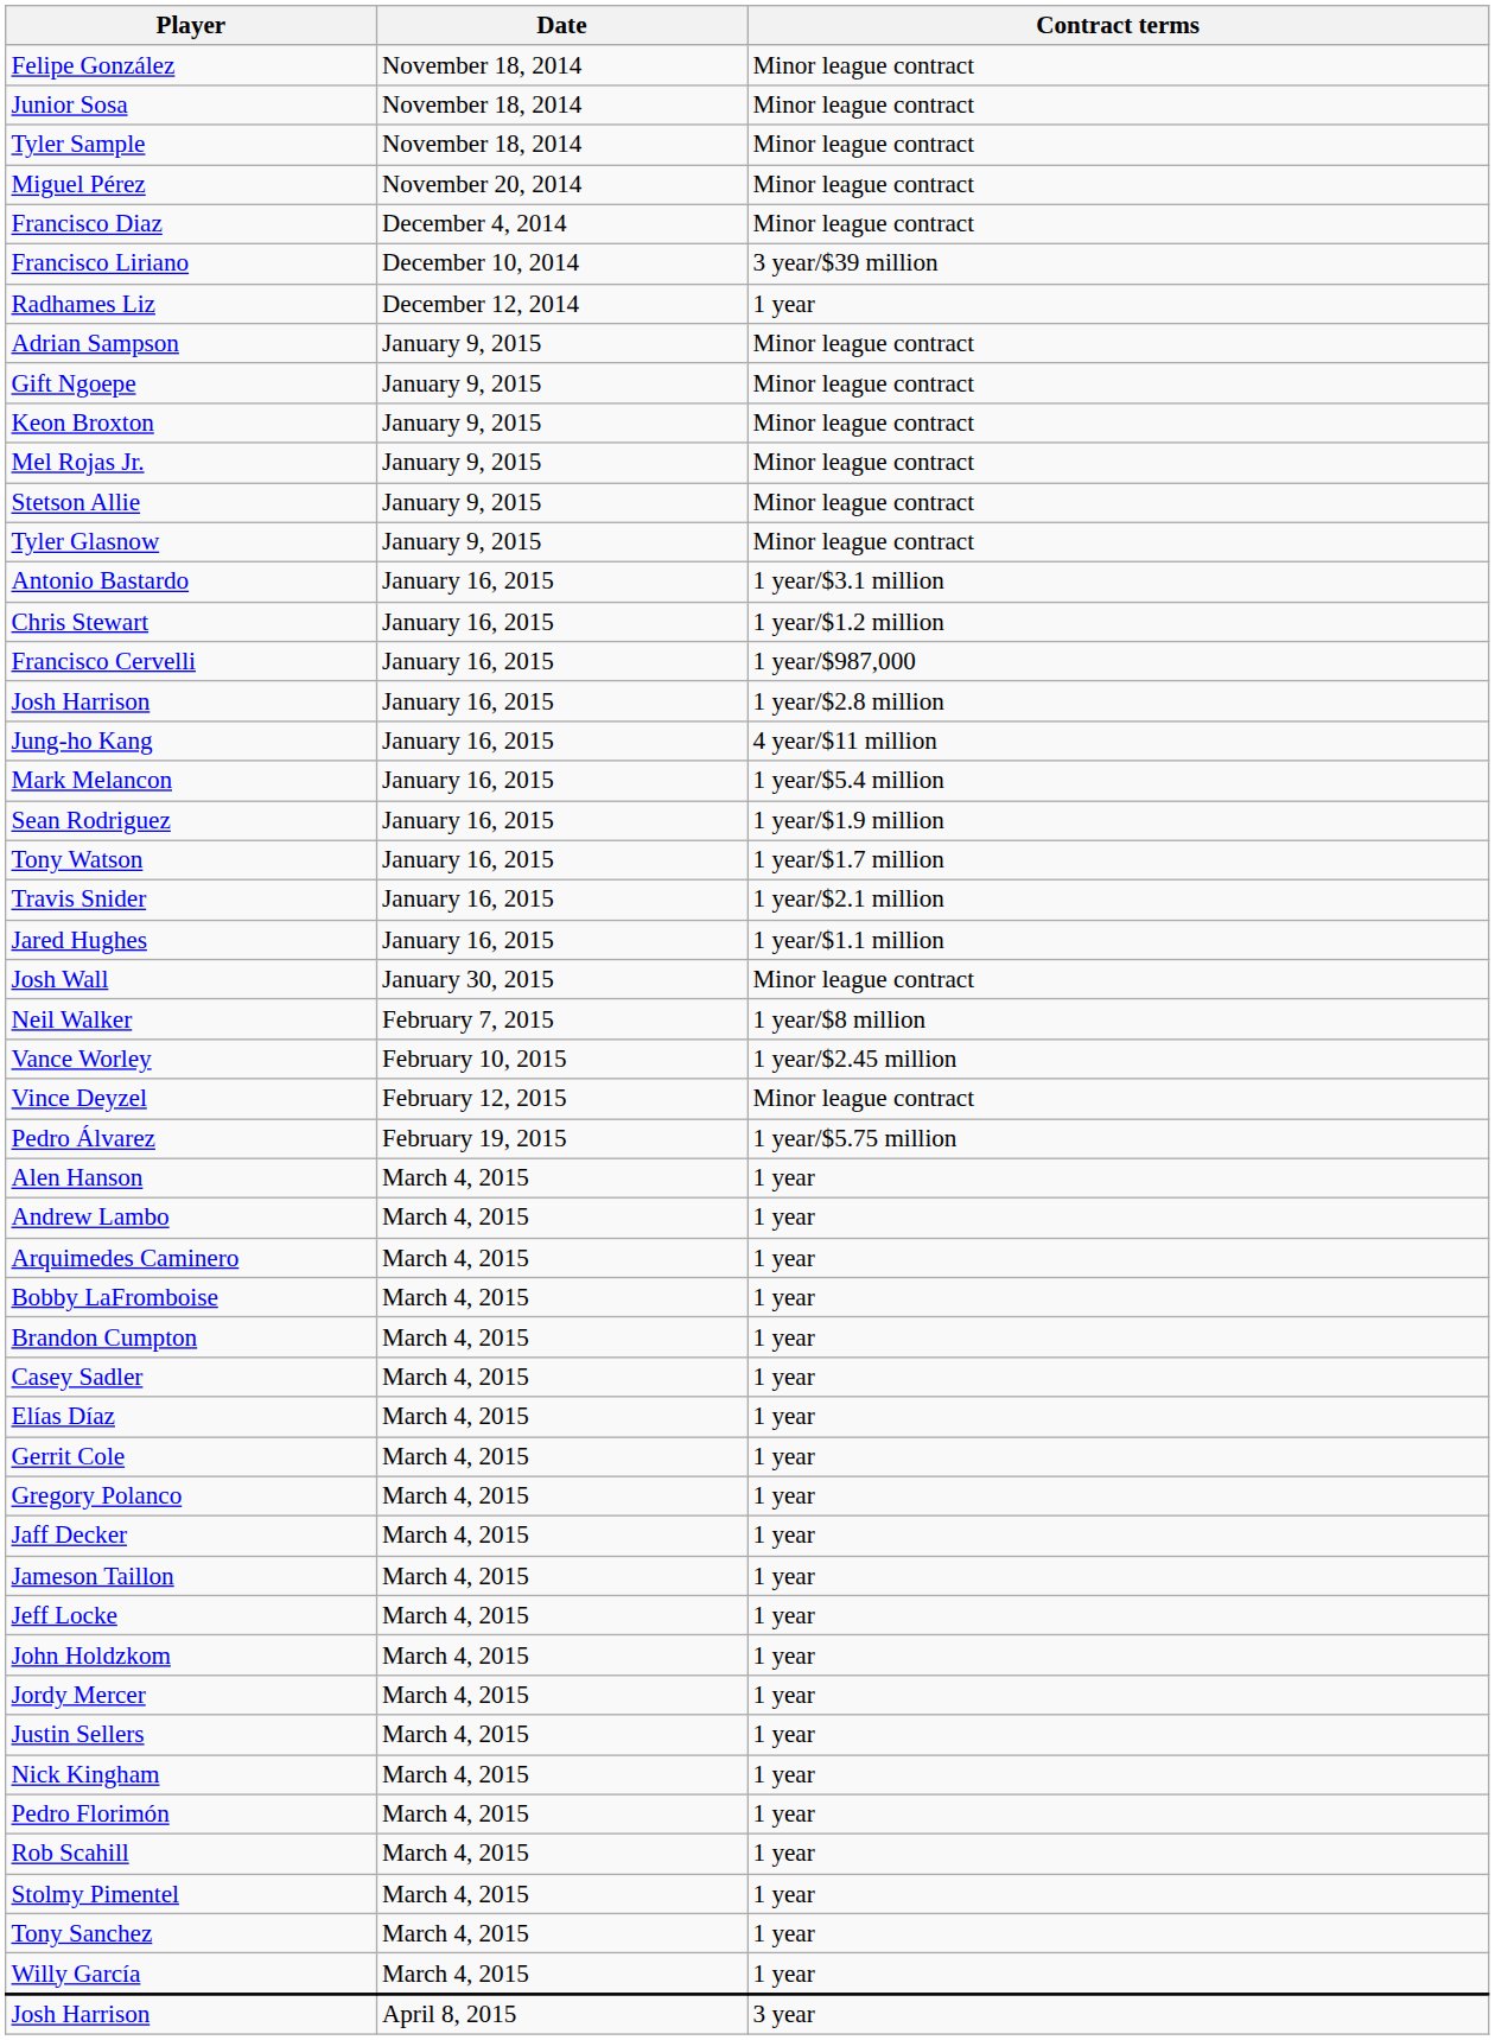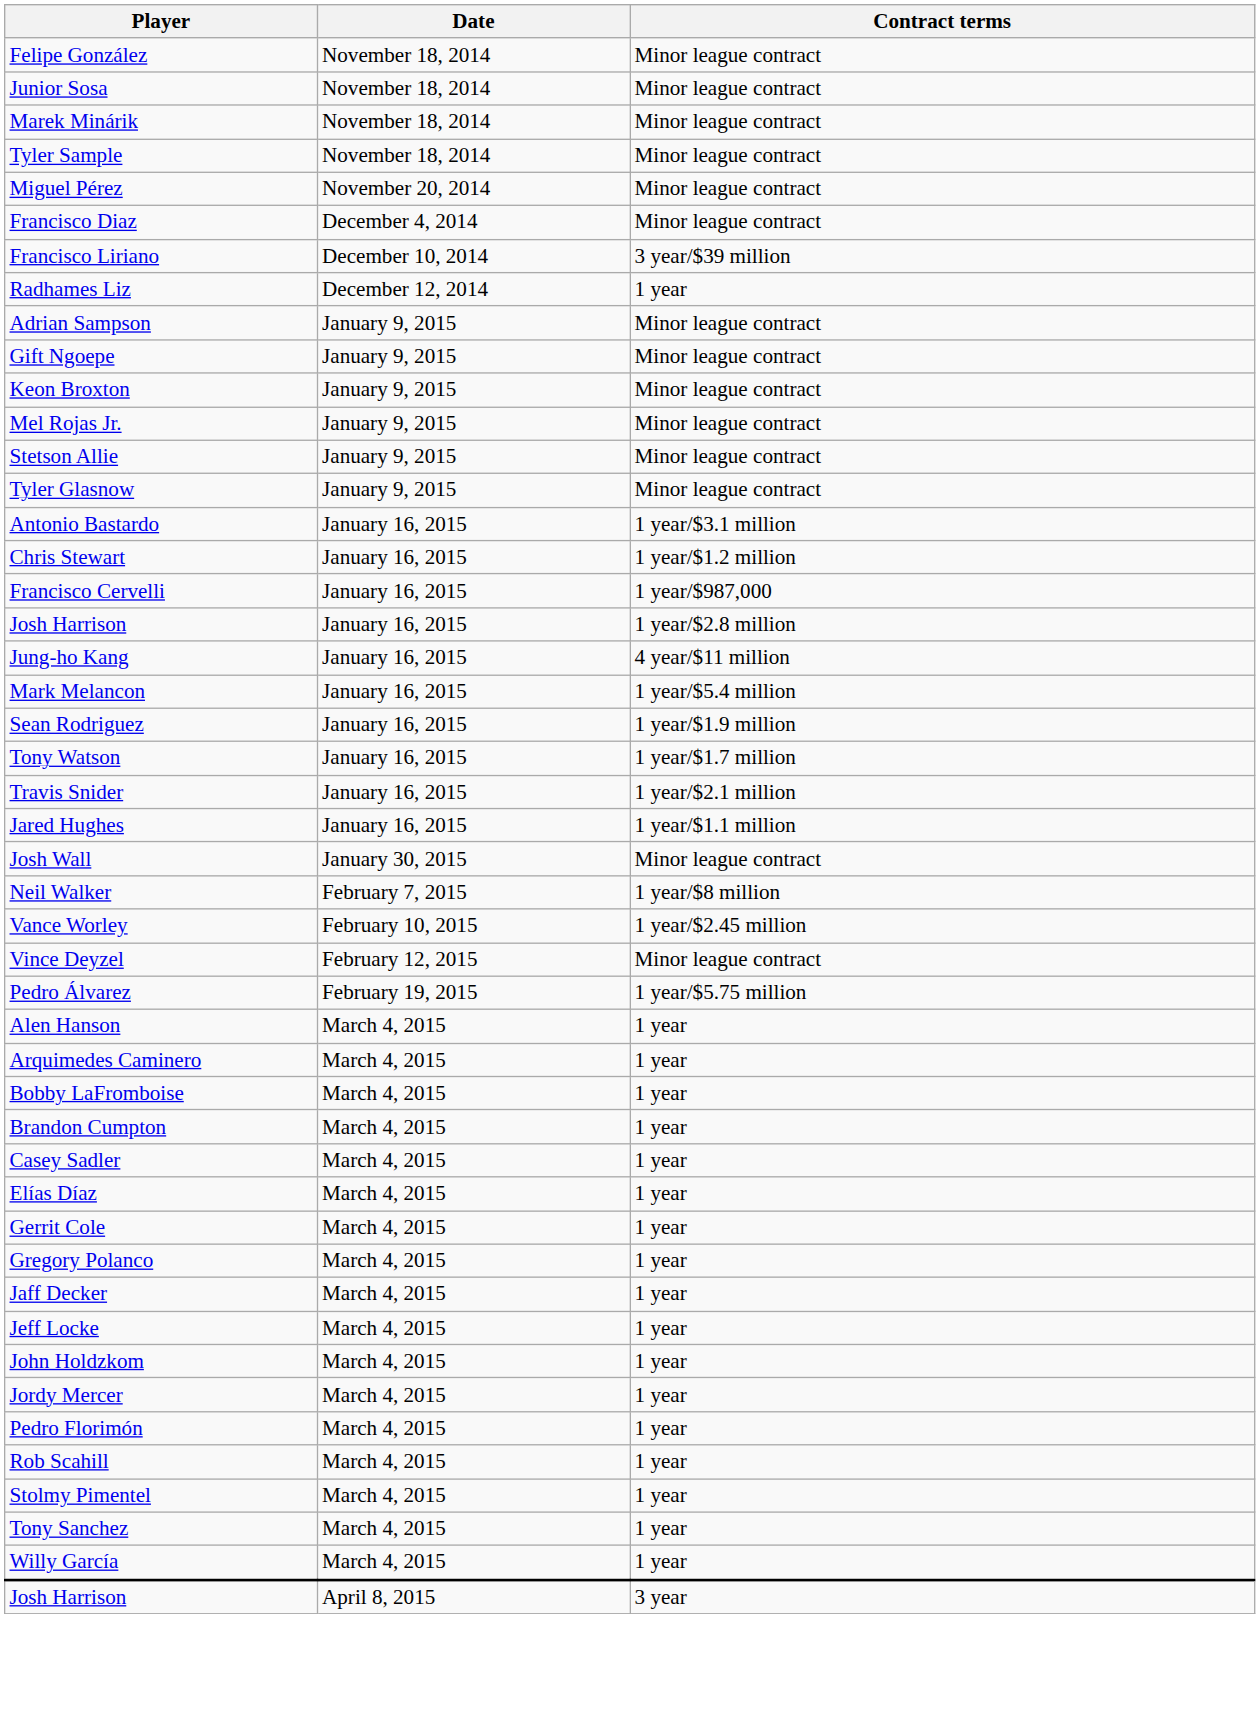+ row: Marek Minárik | November 18, 2014 | Minor league contract
- row: Andrew Lambo | March 4, 2015 | 1 year
- row: Jameson Taillon | March 4, 2015 | 1 year
- row: Justin Sellers | March 4, 2015 | 1 year
- row: Nick Kingham | March 4, 2015 | 1 year
